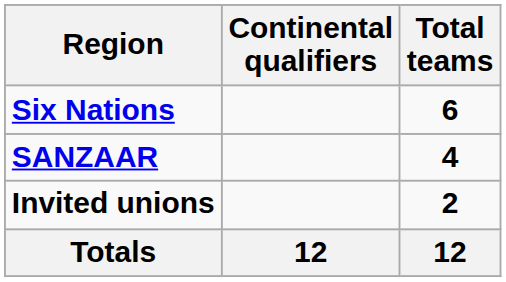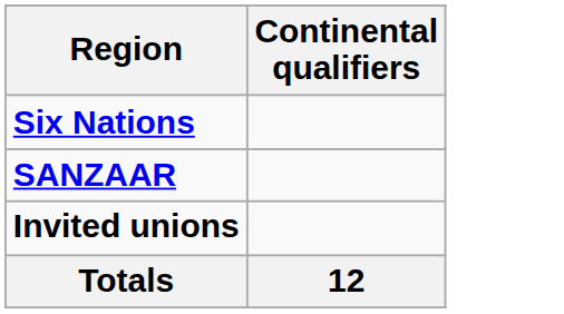- column: Total teams | 6 | 4 | 2 | 12
